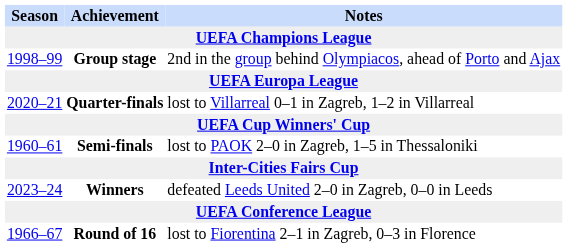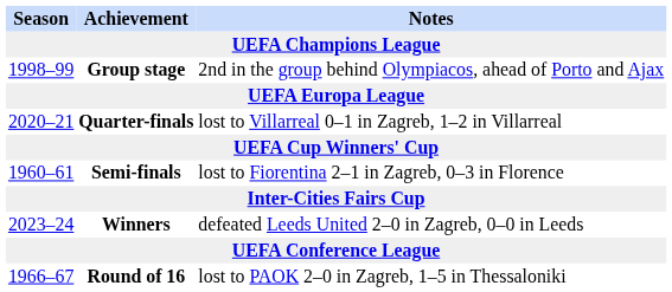Semi-finals | Notes / UEFA Champions League: lost to PAOK 2–0 in Zagreb, 1–5 in Thessaloniki -> lost to Fiorentina 2–1 in Zagreb, 0–3 in Florence
Round of 16 | Notes / UEFA Champions League: lost to Fiorentina 2–1 in Zagreb, 0–3 in Florence -> lost to PAOK 2–0 in Zagreb, 1–5 in Thessaloniki
